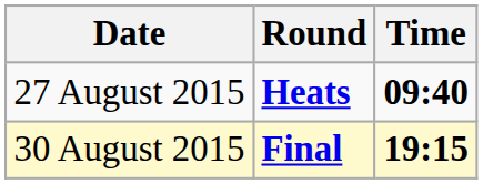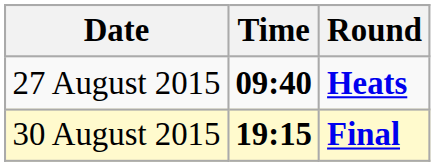columns swapped: Time <-> Round
